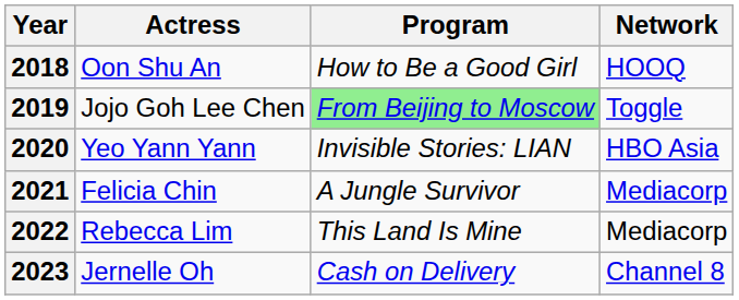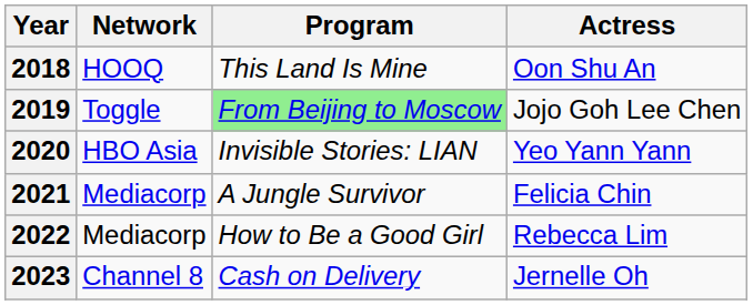columns swapped: Actress <-> Network
2018 | Program: How to Be a Good Girl -> This Land Is Mine
2022 | Program: This Land Is Mine -> How to Be a Good Girl
